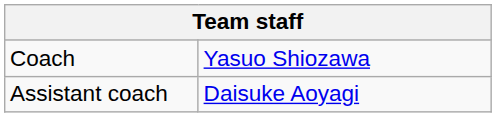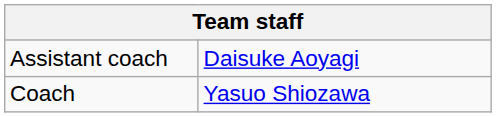rows swapped: Coach <-> Assistant coach
